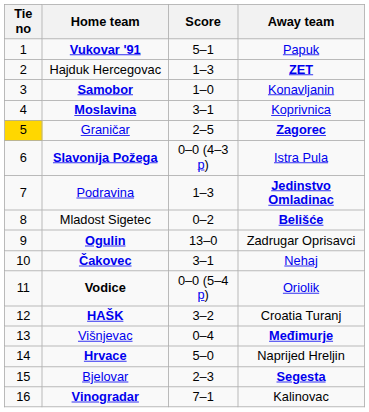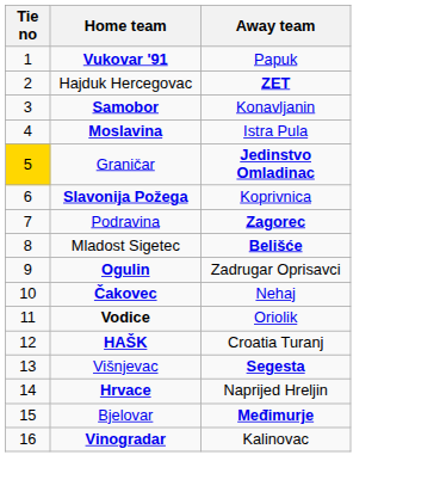- column: Score | 5–1 | 1–3 | 1–0 | 3–1 | 2–5 | 0–0 (4–3 p) | 1–3 | 0–2 | 13–0 | 3–1 | 0–0 (5–4 p) | 3–2 | 0–4 | 5–0 | 2–3 | 7–1
Moslavina | Away team: Koprivnica -> Istra Pula
Graničar | Away team: Zagorec -> Jedinstvo Omladinac
Slavonija Požega | Away team: Istra Pula -> Koprivnica
Podravina | Away team: Jedinstvo Omladinac -> Zagorec
Višnjevac | Away team: Međimurje -> Segesta
Bjelovar | Away team: Segesta -> Međimurje
